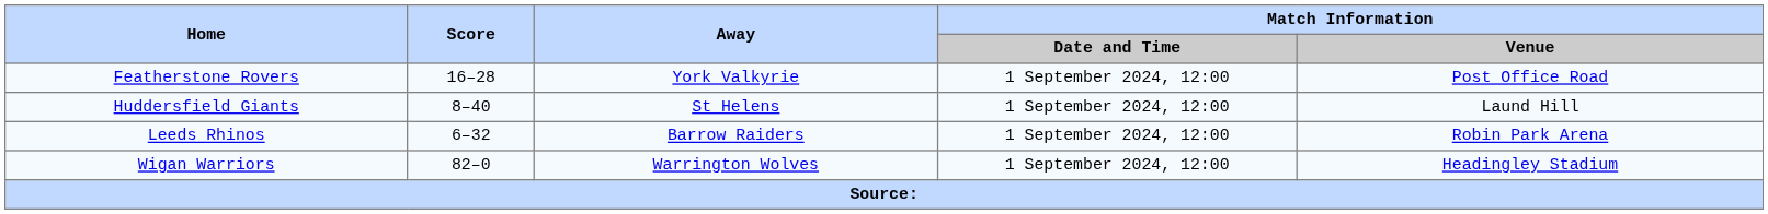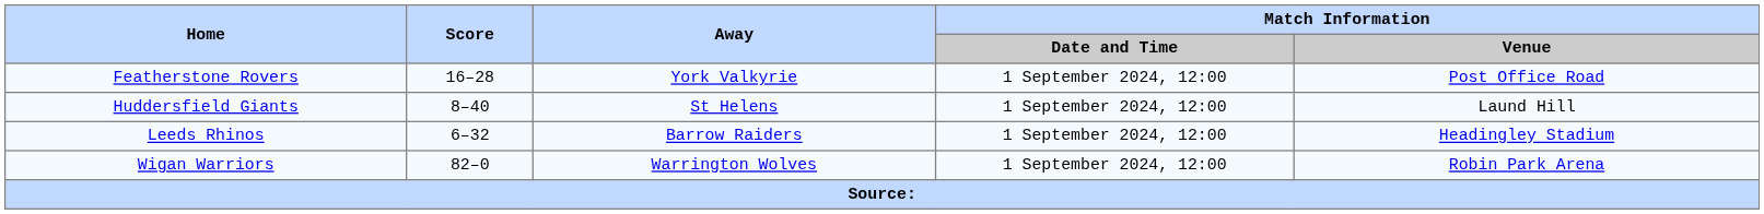Leeds Rhinos | Match Information / Venue: Robin Park Arena -> Headingley Stadium
Wigan Warriors | Match Information / Venue: Headingley Stadium -> Robin Park Arena
